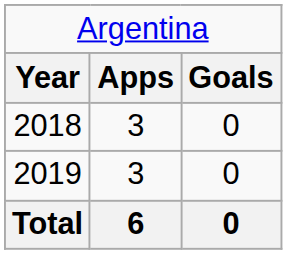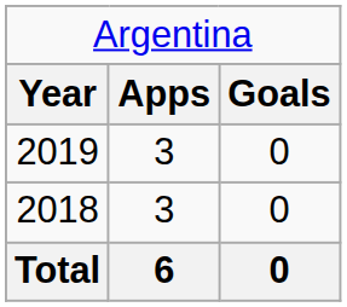rows swapped: 2018 <-> 2019
